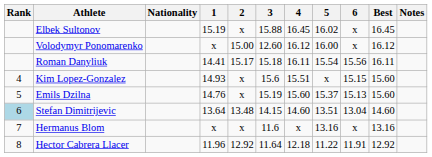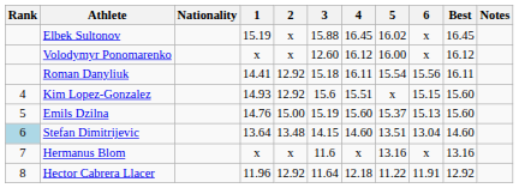Volodymyr Ponomarenko | 2: 15.00 -> x
Roman Danyliuk | 2: 15.17 -> 12.92
Kim Lopez-Gonzalez | 2: x -> 12.92
Emils Dzilna | 2: x -> 15.00
